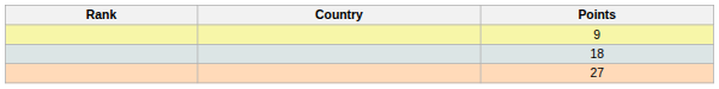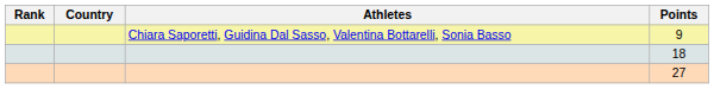+ column: Athletes | Chiara Saporetti, Guidina Dal Sasso, Valentina Bottarelli, Sonia Basso
